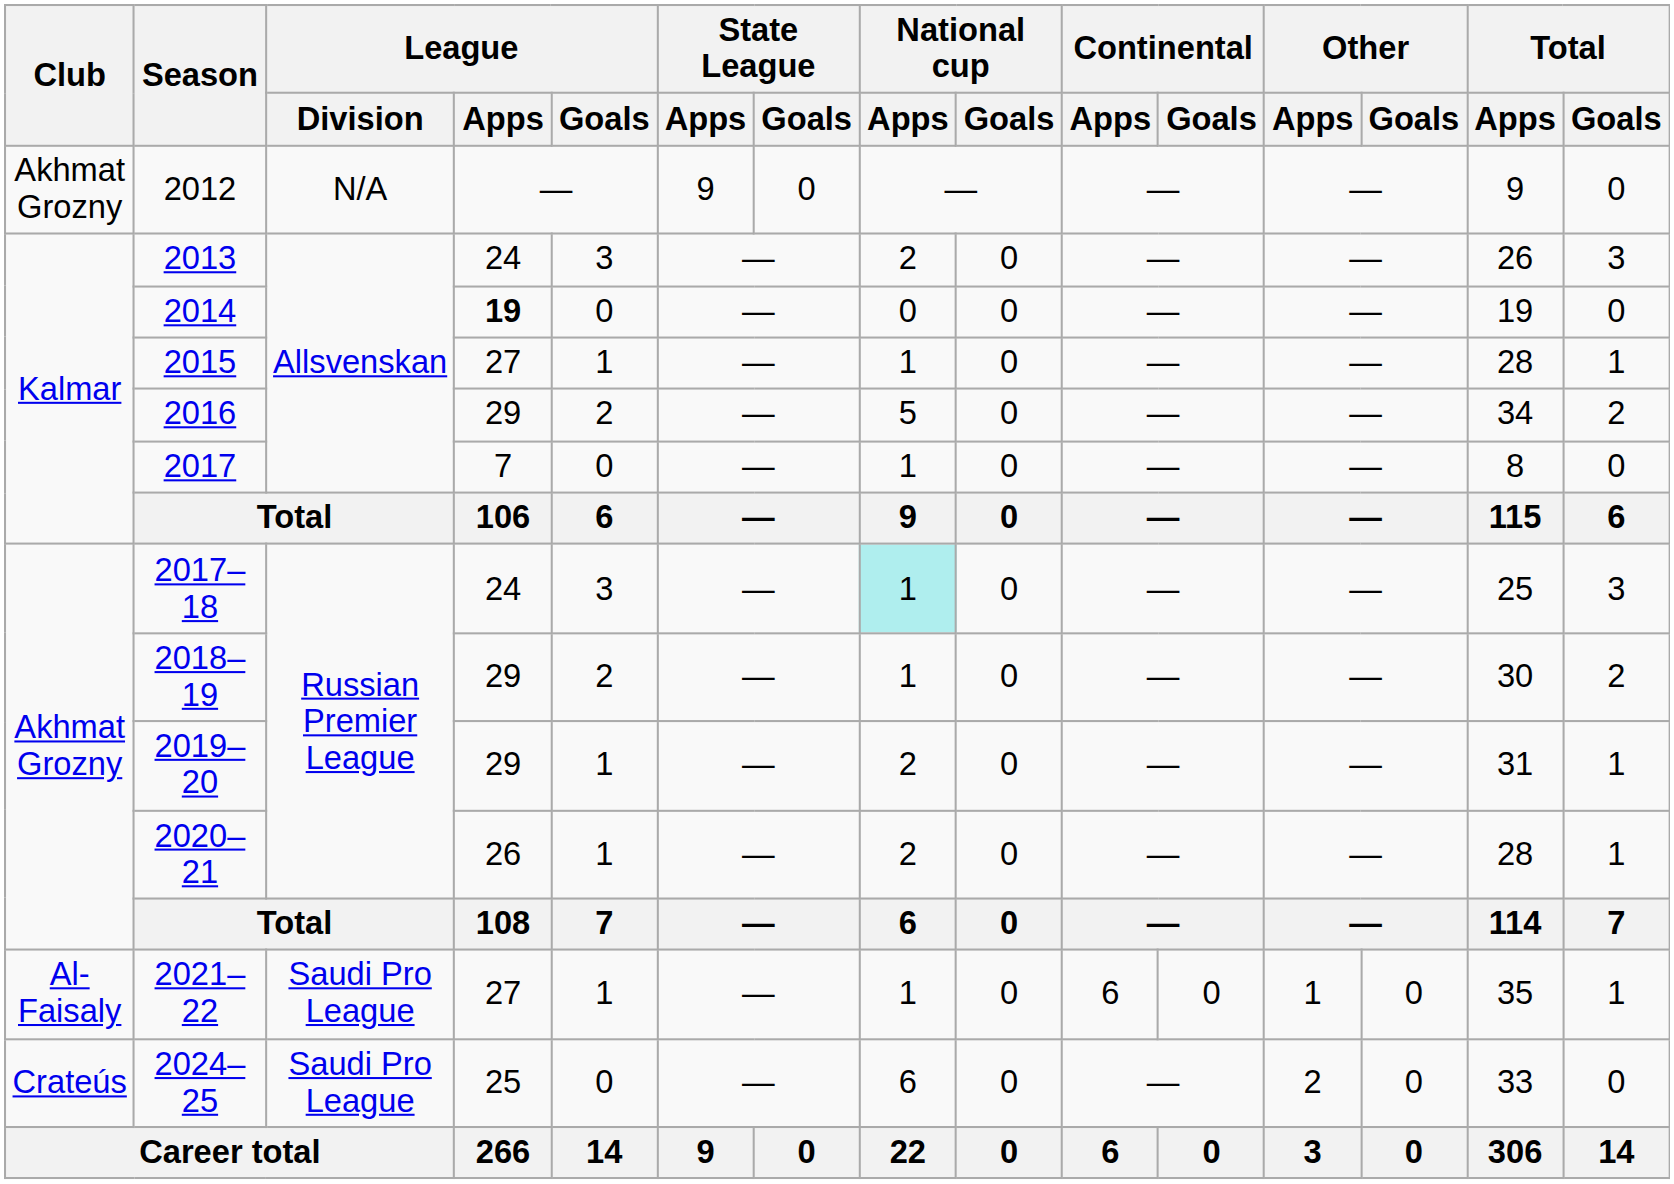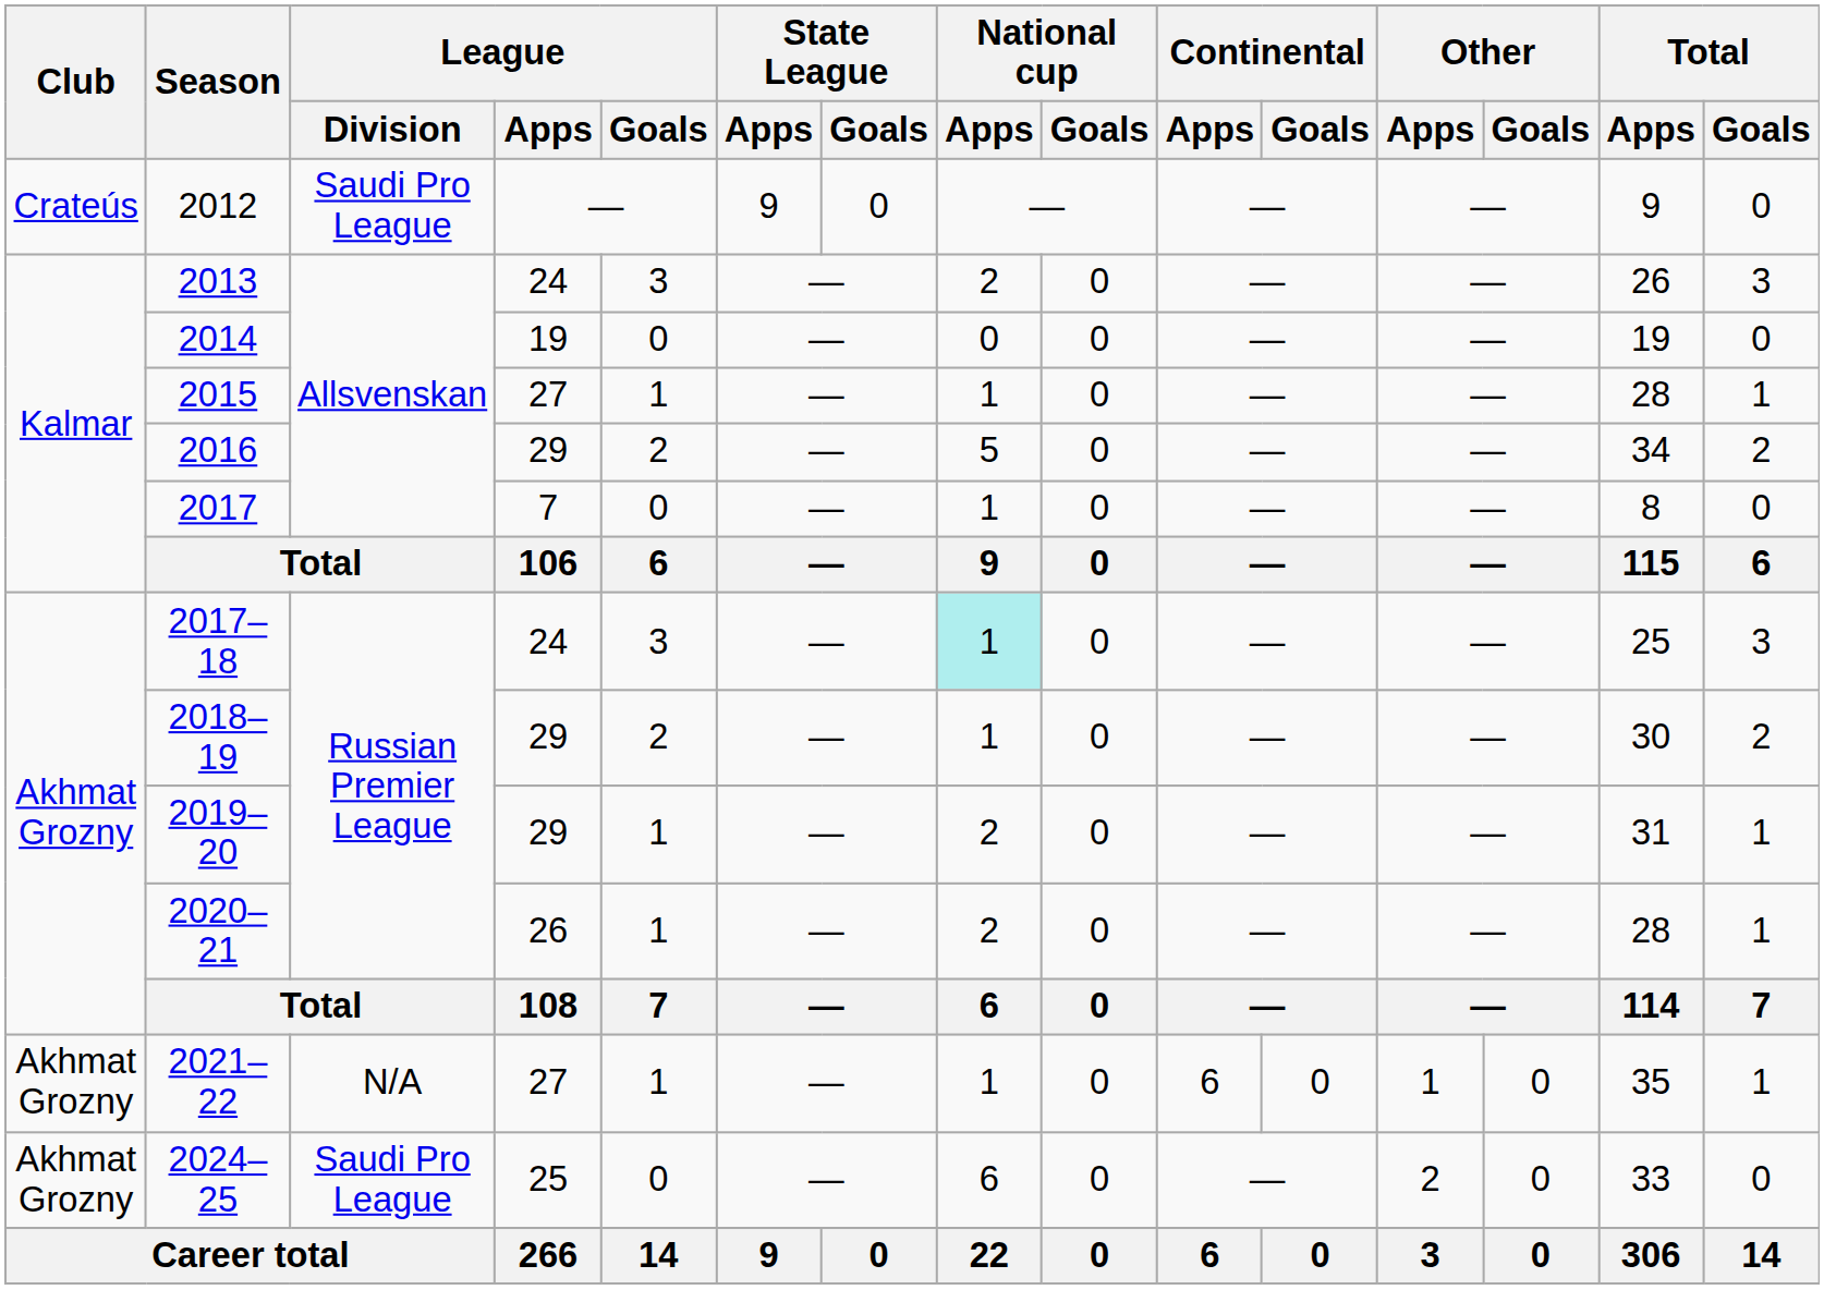2012 | Club: Akhmat Grozny -> Crateús
2012 | League / Division: N/A -> Saudi Pro League
2014 | League / Apps: bold -> normal
2021–22 | Club: Al-Faisaly -> Akhmat Grozny
2021–22 | League / Division: Saudi Pro League -> N/A
2024–25 | Club: Crateús -> Akhmat Grozny
